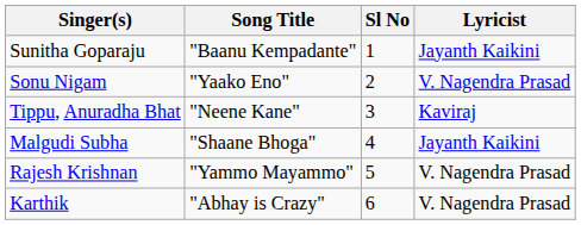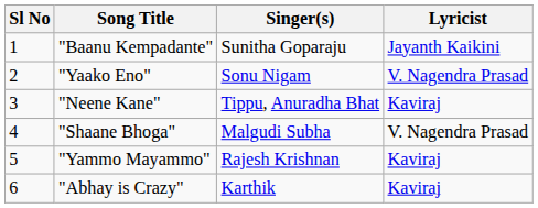columns swapped: Sl No <-> Singer(s)
"Shaane Bhoga" | Lyricist: Jayanth Kaikini -> V. Nagendra Prasad
"Yammo Mayammo" | Lyricist: V. Nagendra Prasad -> Kaviraj
"Abhay is Crazy" | Lyricist: V. Nagendra Prasad -> Kaviraj
